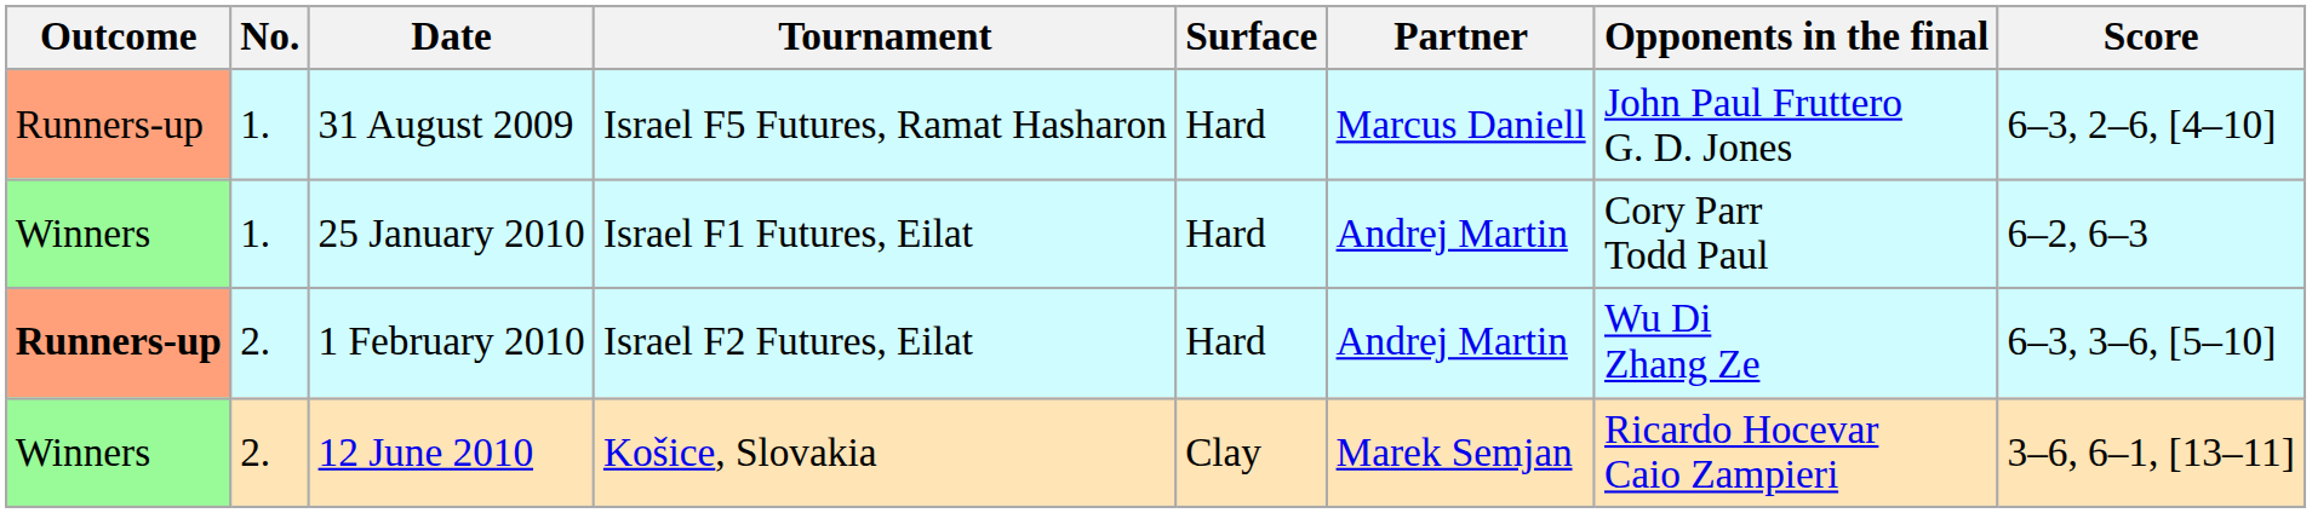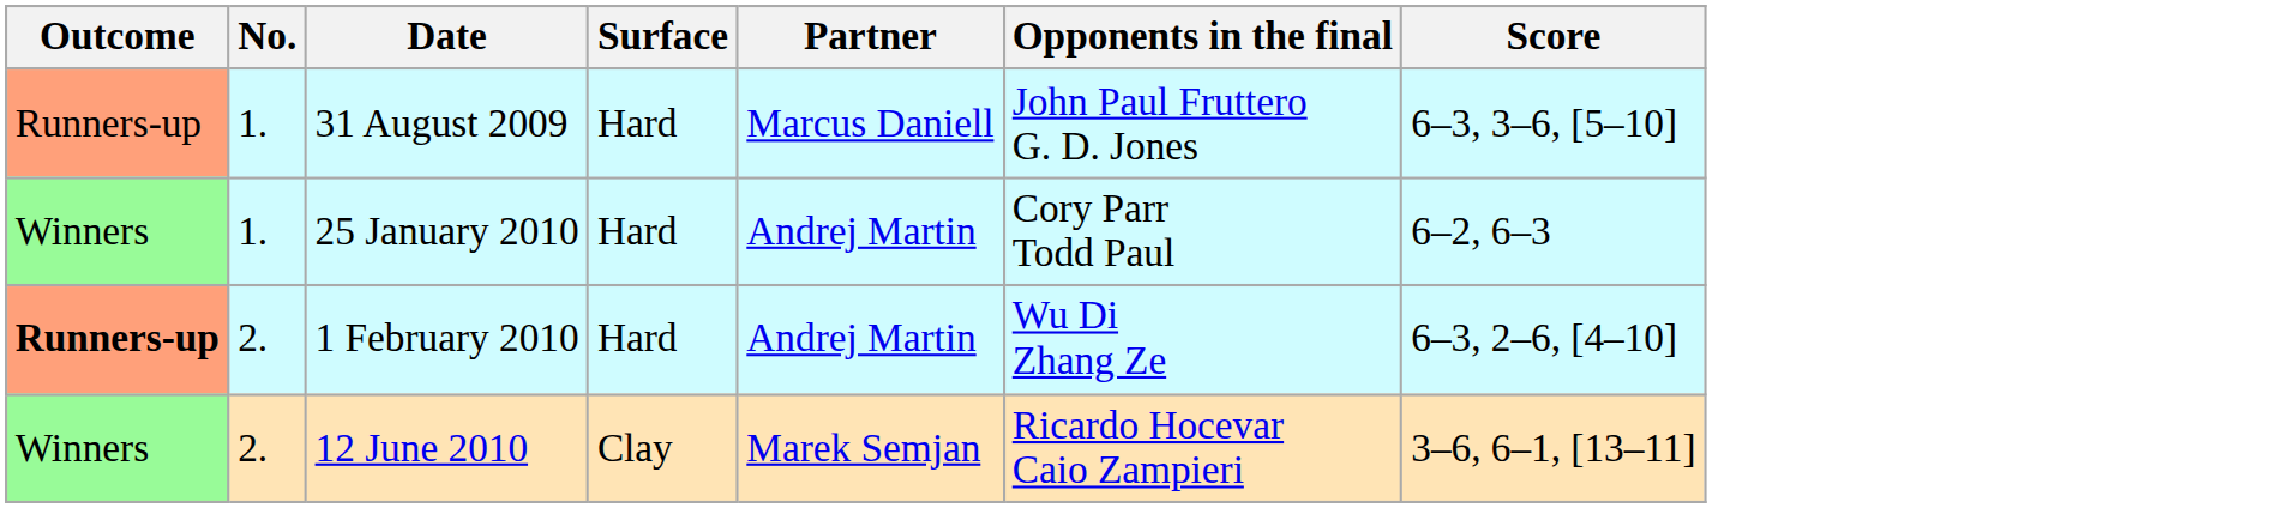- column: Tournament | Israel F5 Futures, Ramat Hasharon | Israel F1 Futures, Eilat | Israel F2 Futures, Eilat | Košice, Slovakia
31 August 2009 | Score: 6–3, 2–6, [4–10] -> 6–3, 3–6, [5–10]
1 February 2010 | Score: 6–3, 3–6, [5–10] -> 6–3, 2–6, [4–10]
